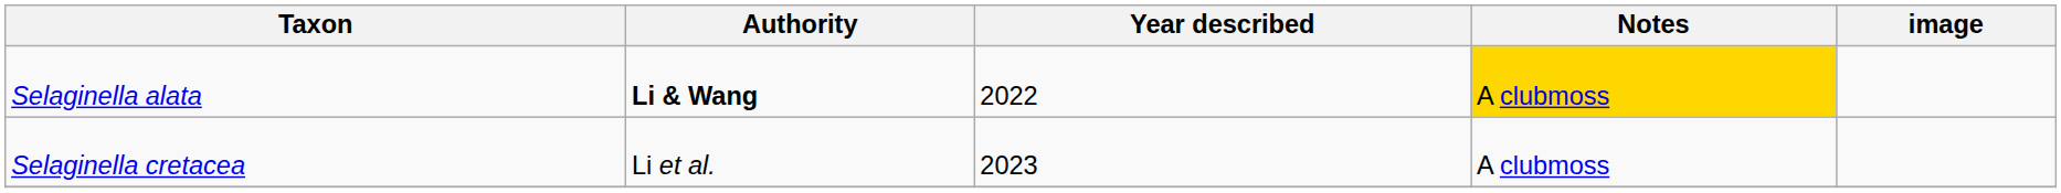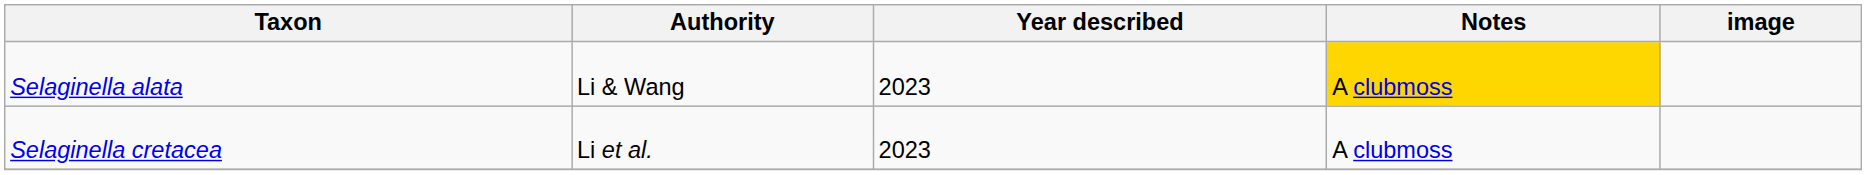Selaginella alata | Authority: bold -> normal
Selaginella alata | Year described: 2022 -> 2023
